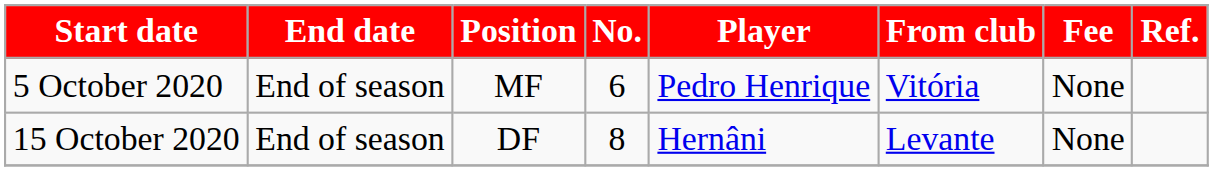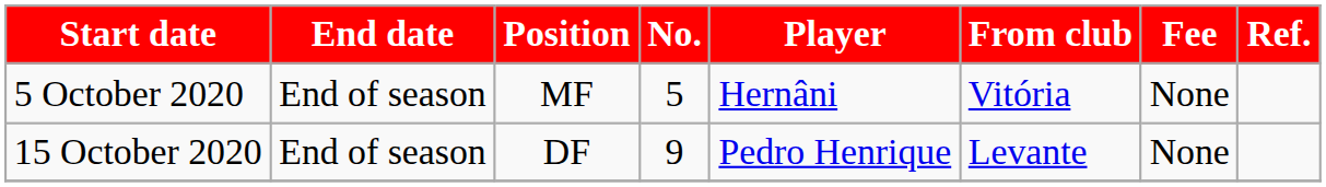5 October 2020 | No.: 6 -> 5
5 October 2020 | Player: Pedro Henrique -> Hernâni
15 October 2020 | No.: 8 -> 9
15 October 2020 | Player: Hernâni -> Pedro Henrique
